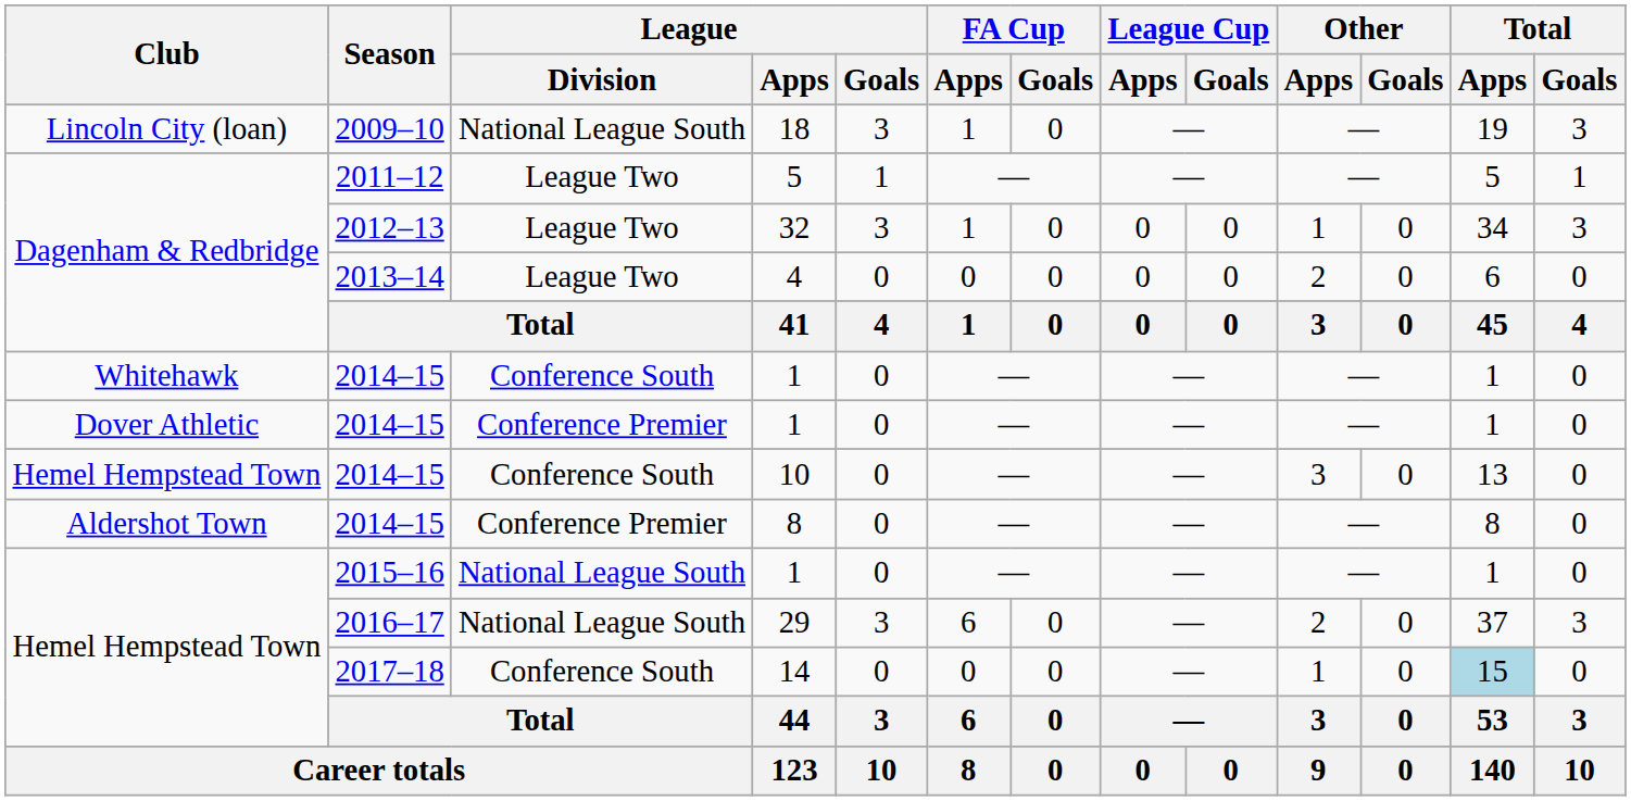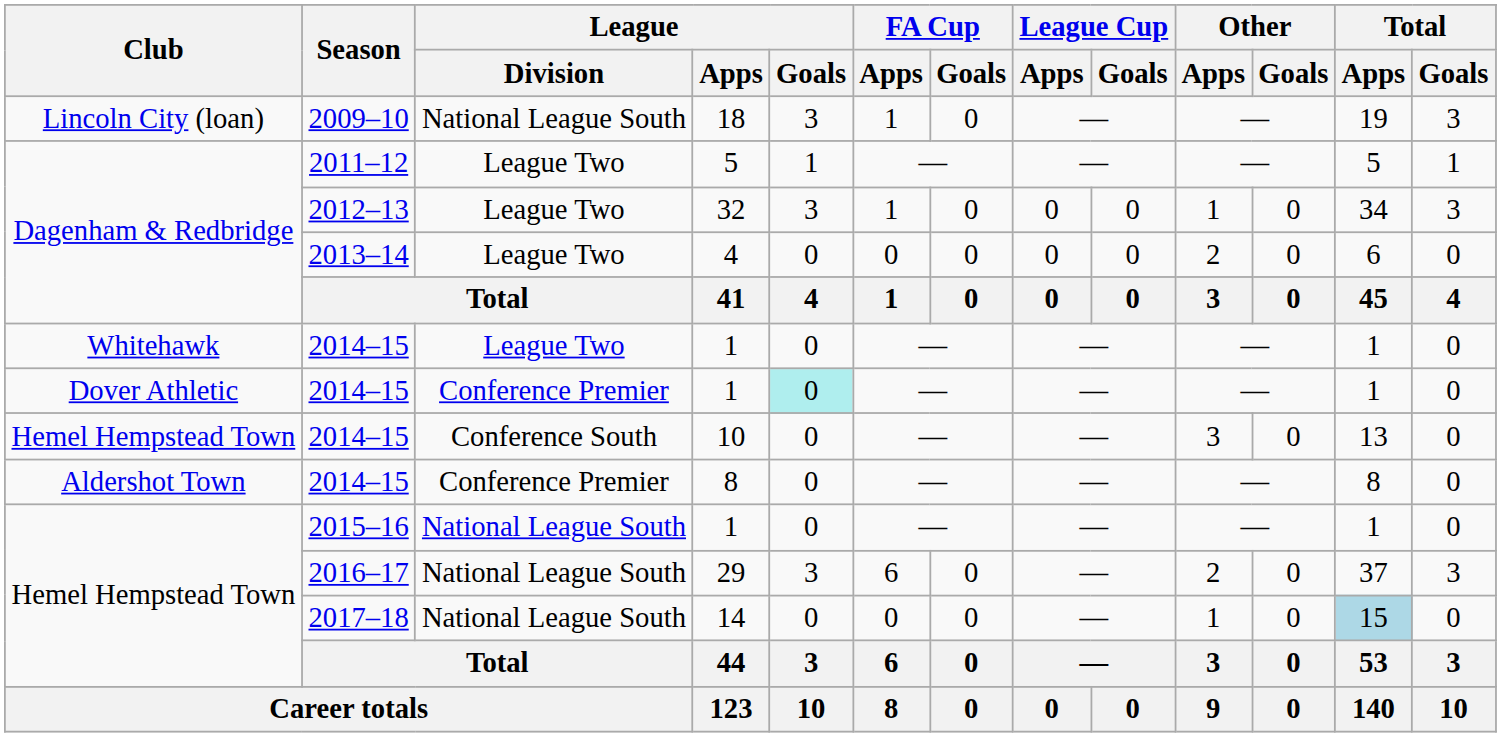Whitehawk / 1 | League / Division: Conference South -> League Two
Dover Athletic / 1 | League / Goals: no background -> paleturquoise background
14 | League / Division: Conference South -> National League South
